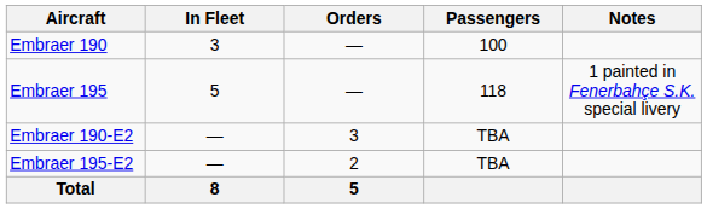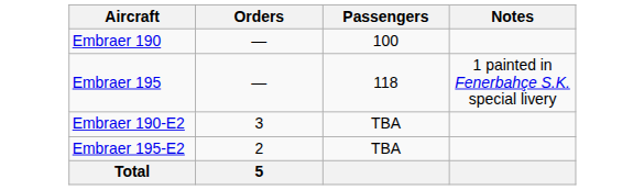- column: In Fleet | 3 | 5 | — | — | 8
